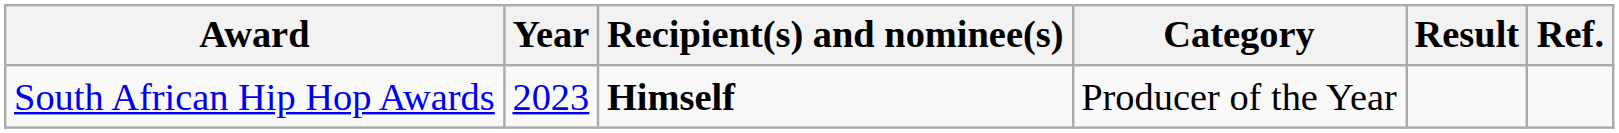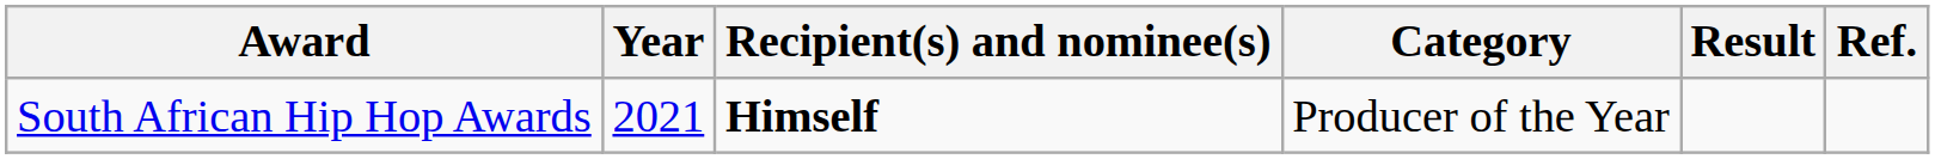South African Hip Hop Awards | Year: 2023 -> 2021
